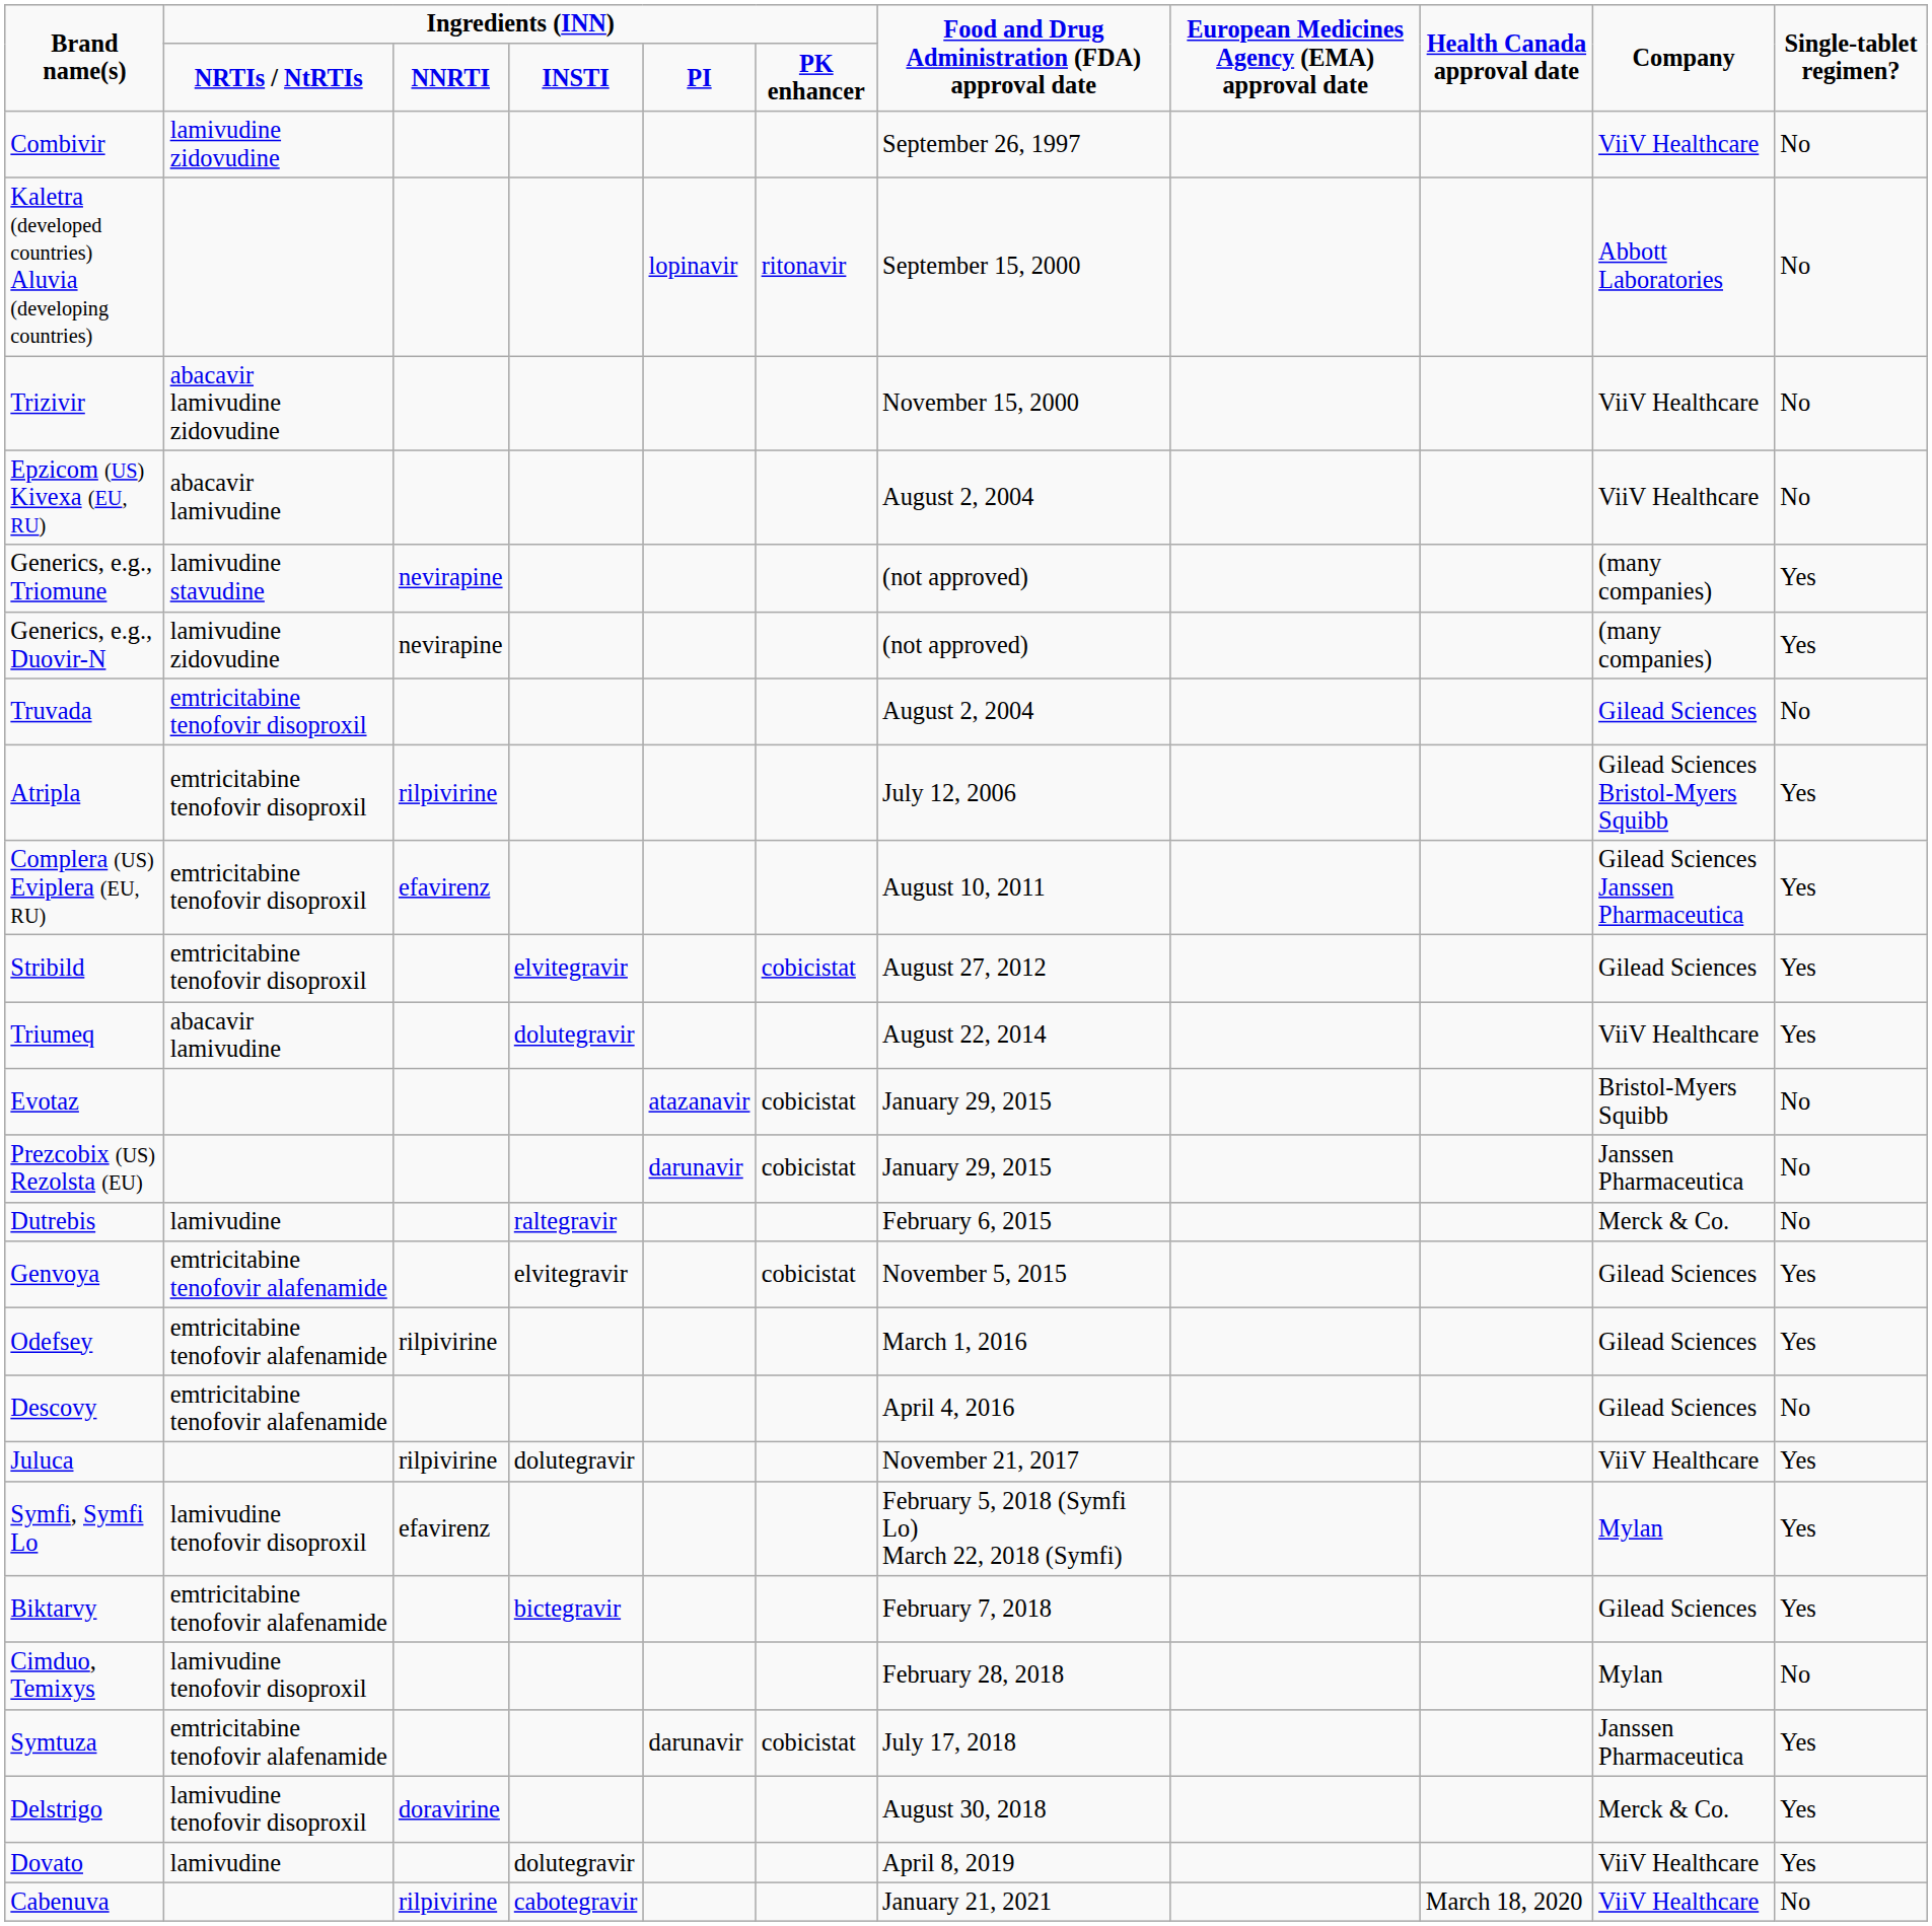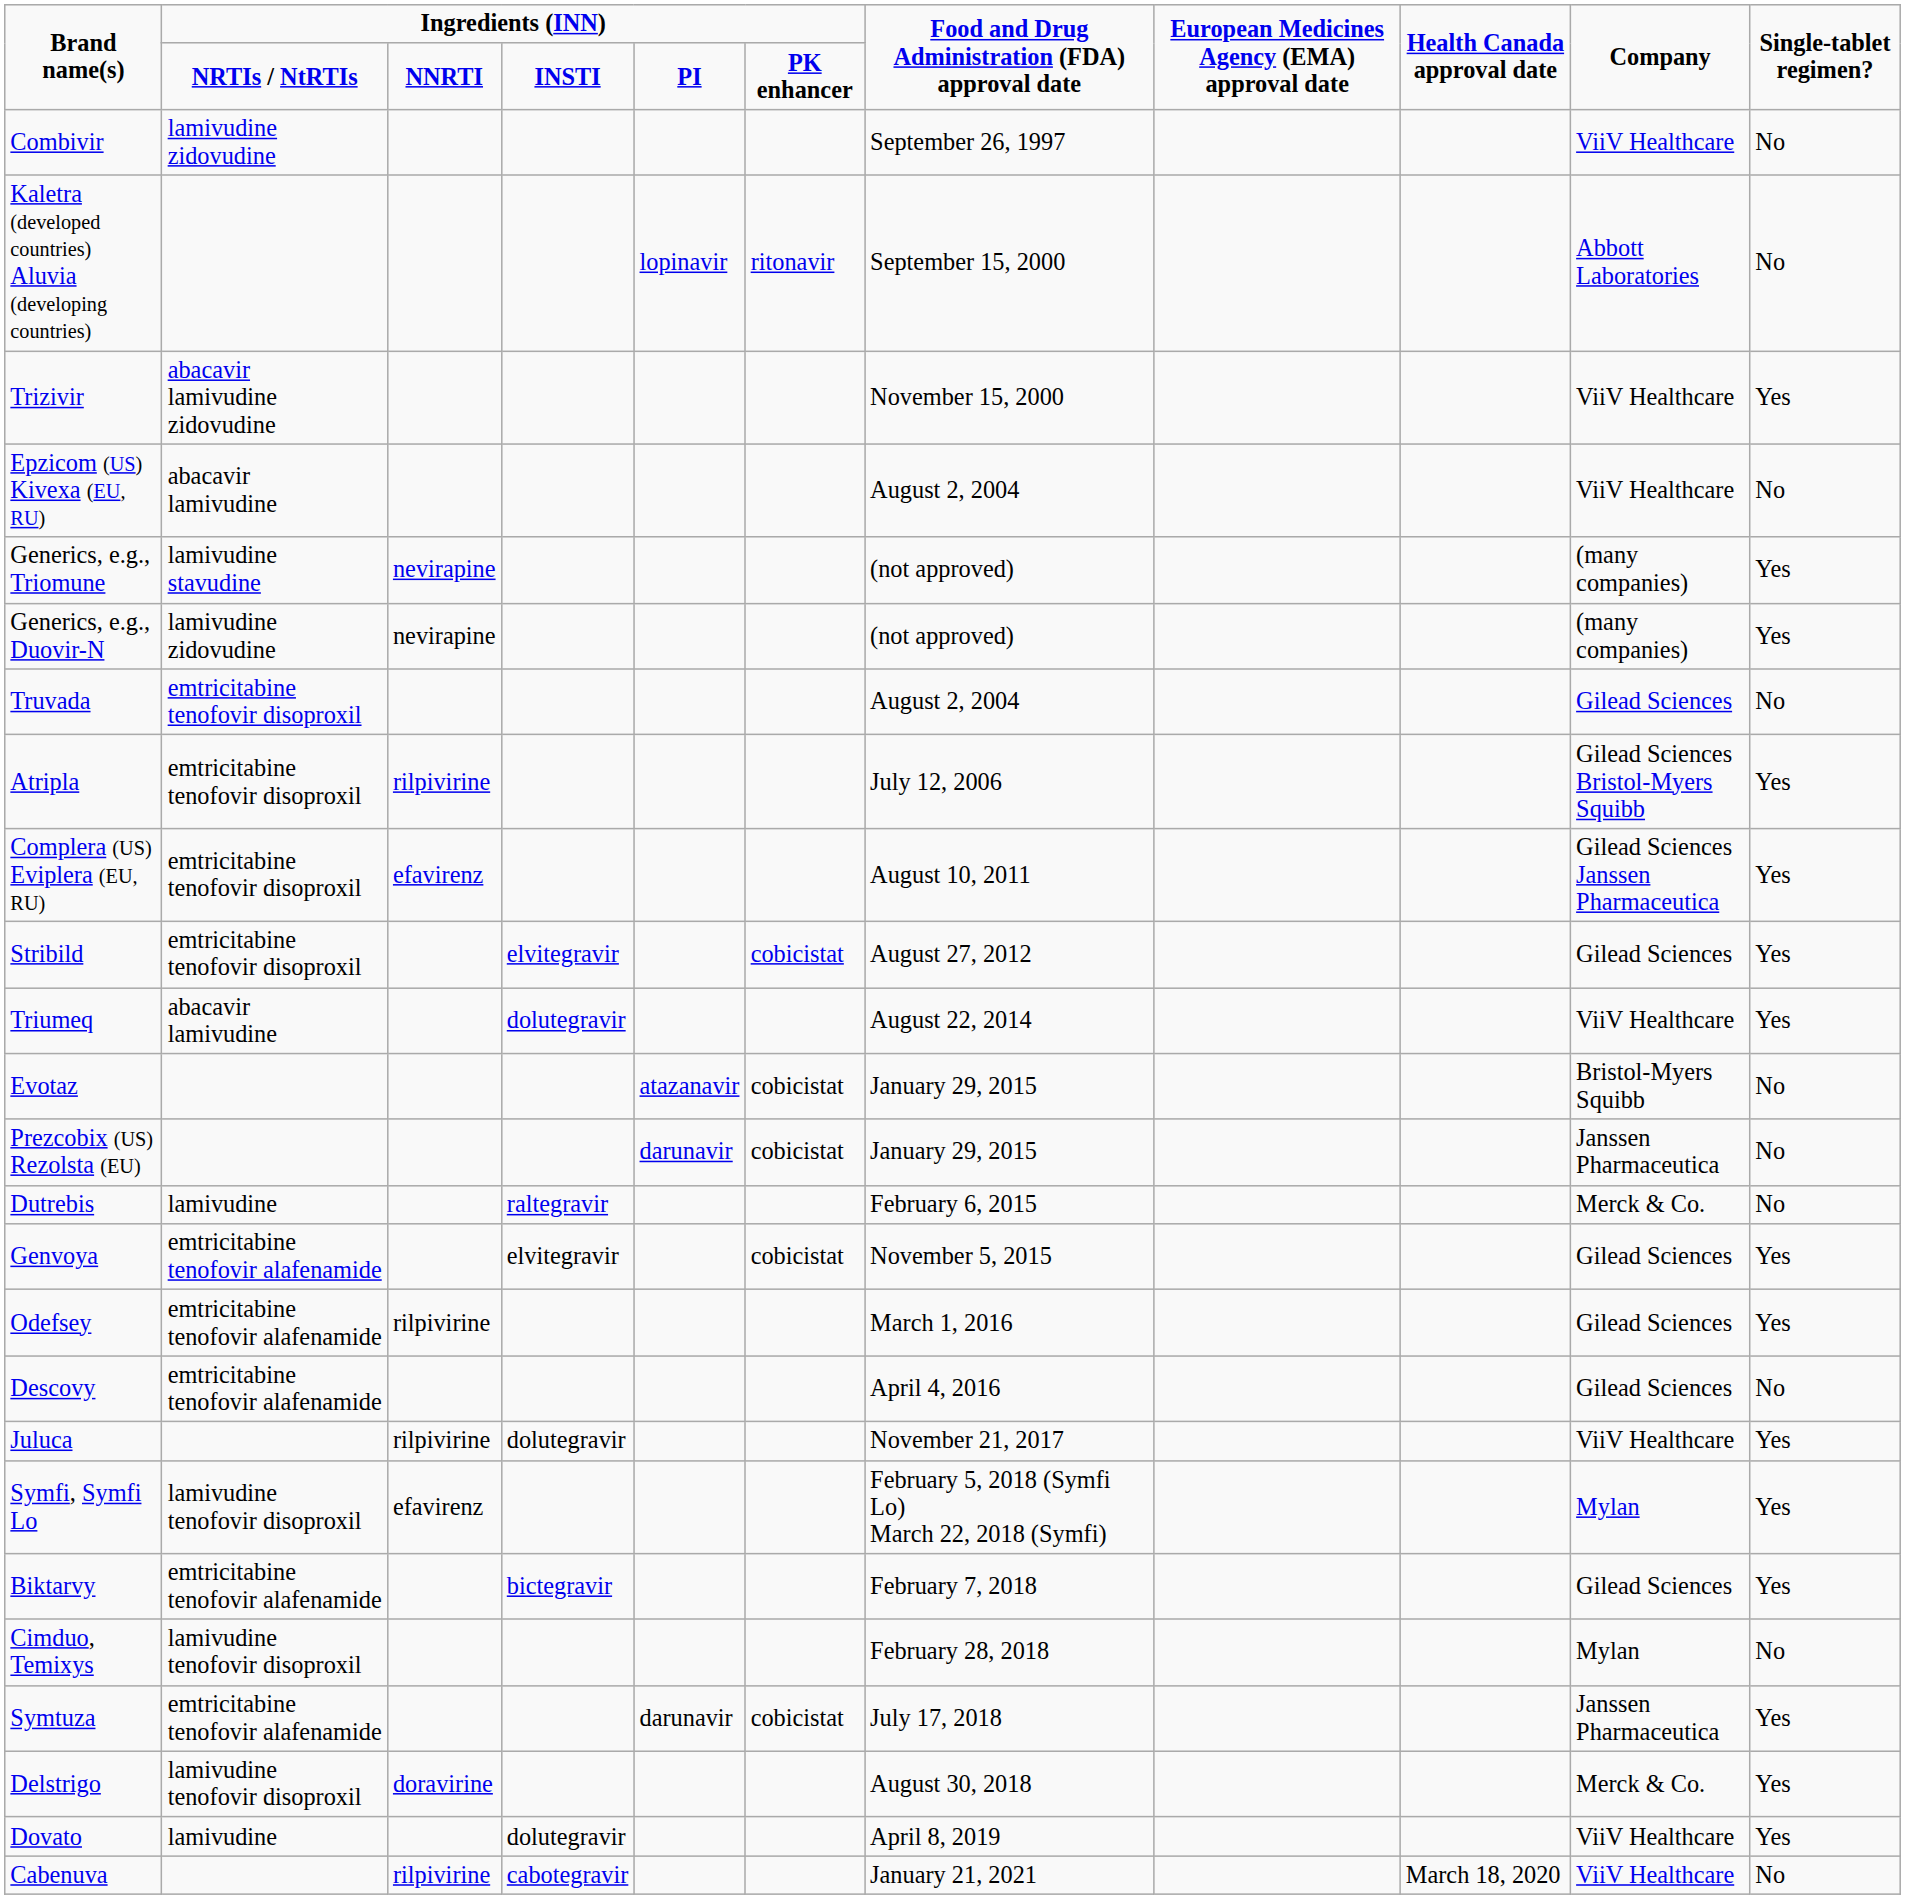Trizivir | Single-tablet regimen?: No -> Yes
